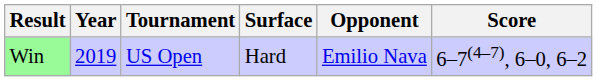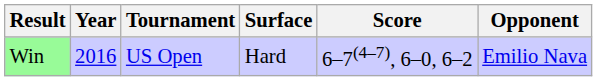columns swapped: Opponent <-> Score
Win | Year: 2019 -> 2016
